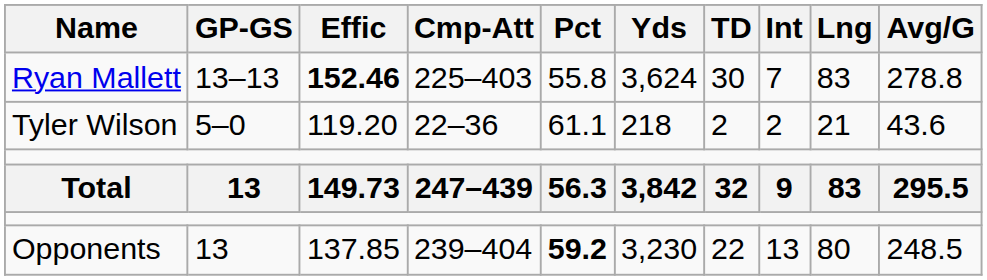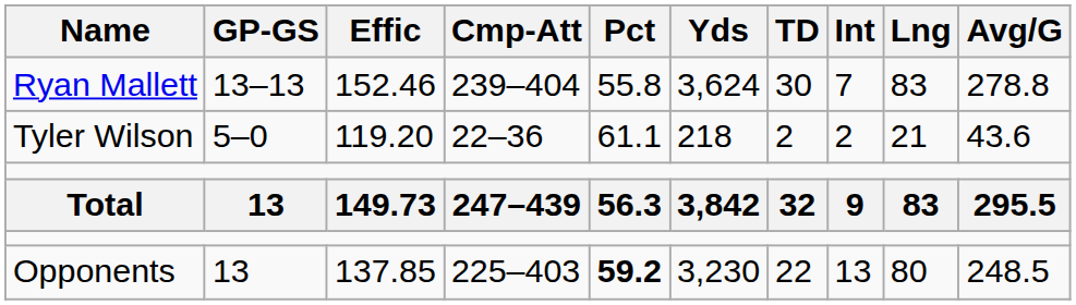Ryan Mallett | Effic: bold -> normal
Ryan Mallett | Cmp-Att: 225–403 -> 239–404
Opponents | Cmp-Att: 239–404 -> 225–403
